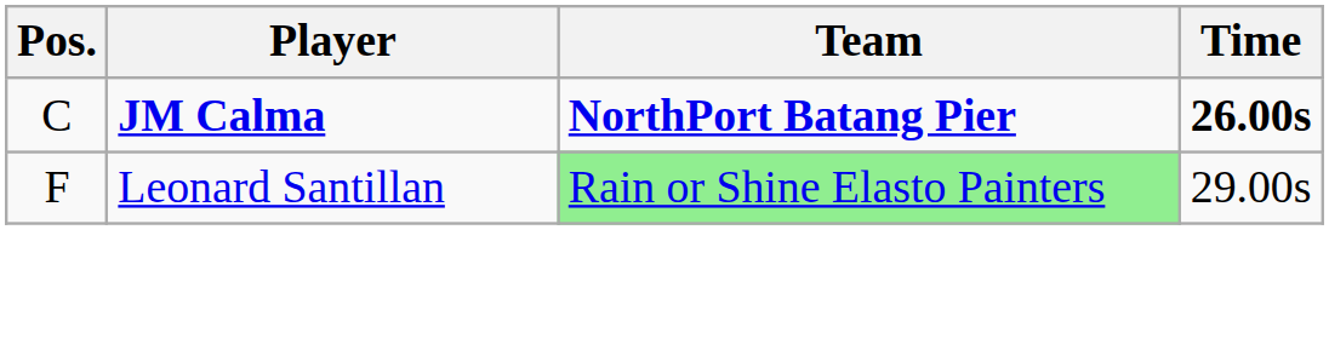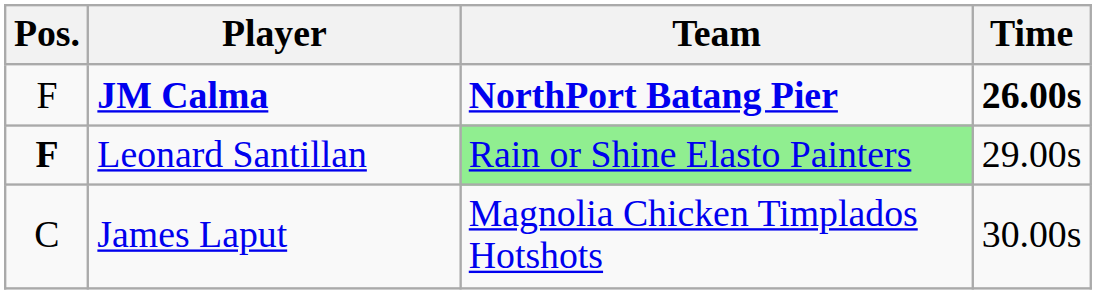JM Calma | Pos.: C -> F
Leonard Santillan | Pos.: normal -> bold
+ row: C | James Laput | Magnolia Chicken Timplados Hotshots | 30.00s
